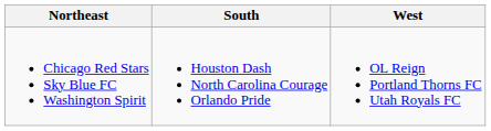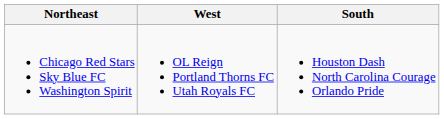columns swapped: South <-> West
